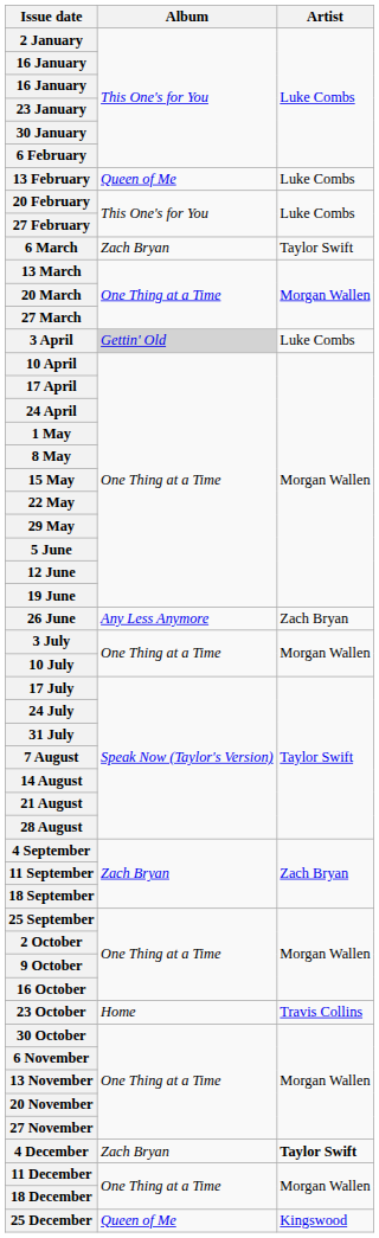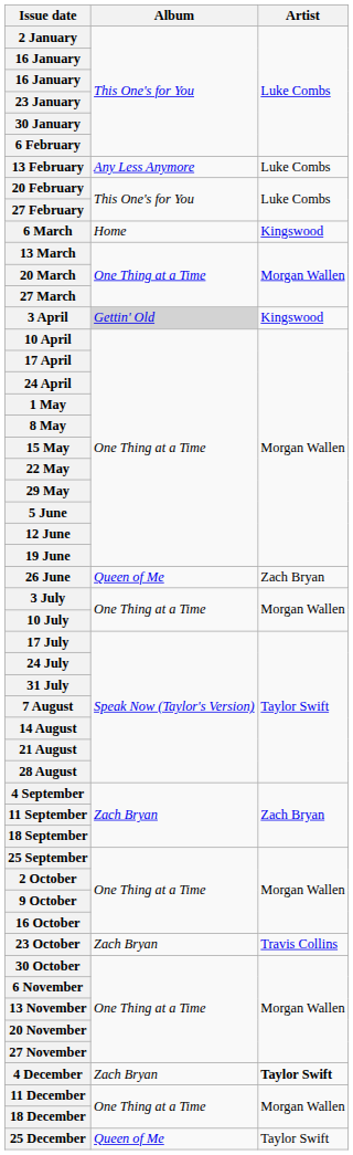13 February | Album: Queen of Me -> Any Less Anymore
6 March | Album: Zach Bryan -> Home
6 March | Artist: Taylor Swift -> Kingswood
3 April | Artist: Luke Combs -> Kingswood
26 June | Album: Any Less Anymore -> Queen of Me
23 October | Album: Home -> Zach Bryan
25 December | Artist: Kingswood -> Taylor Swift
